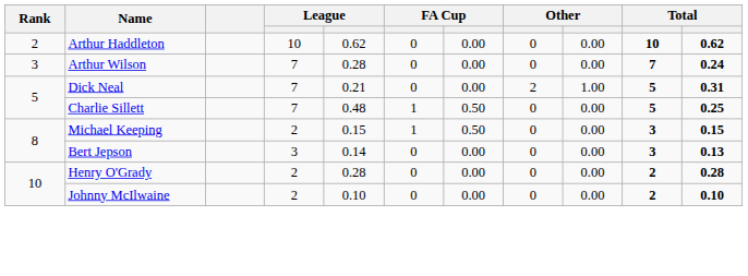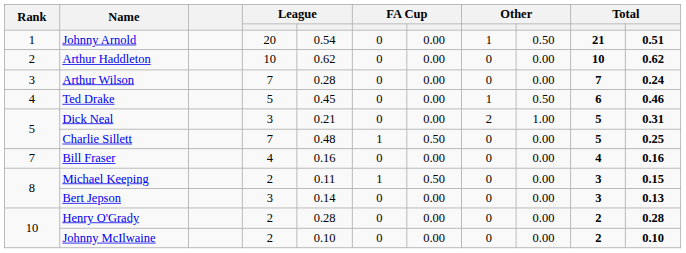+ row: 1 | Johnny Arnold | 20 | 0.54 | 0 | 0.00 | 1 | 0.50 | 21 | 0.51
+ row: 4 | Ted Drake | 5 | 0.45 | 0 | 0.00 | 1 | 0.50 | 6 | 0.46
Dick Neal | column 4: 7 -> 3
+ row: 7 | Bill Fraser | 4 | 0.16 | 0 | 0.00 | 0 | 0.00 | 4 | 0.16
Michael Keeping | column 5: 0.15 -> 0.11
